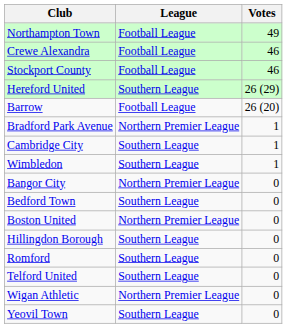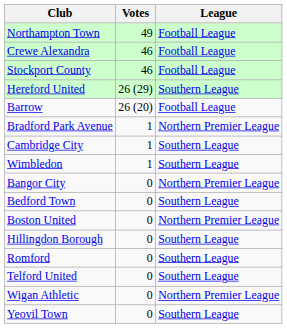columns swapped: League <-> Votes
